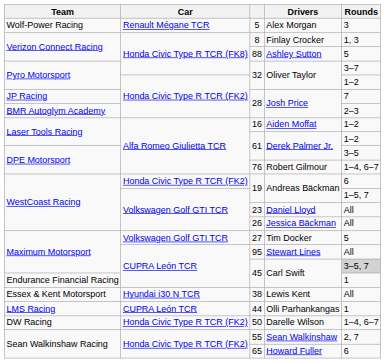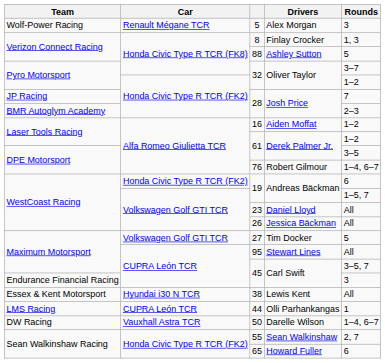Maximum Motorsport / 45 | Rounds: lightgrey background -> no background
Endurance Financial Racing / 45 | Rounds: 1 -> 3
50 | Car: Honda Civic Type R TCR (FK2) -> Vauxhall Astra TCR
